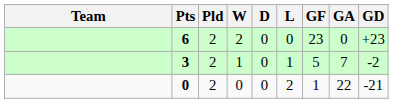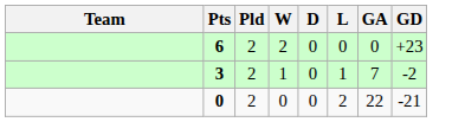- column: GF | 23 | 5 | 1
